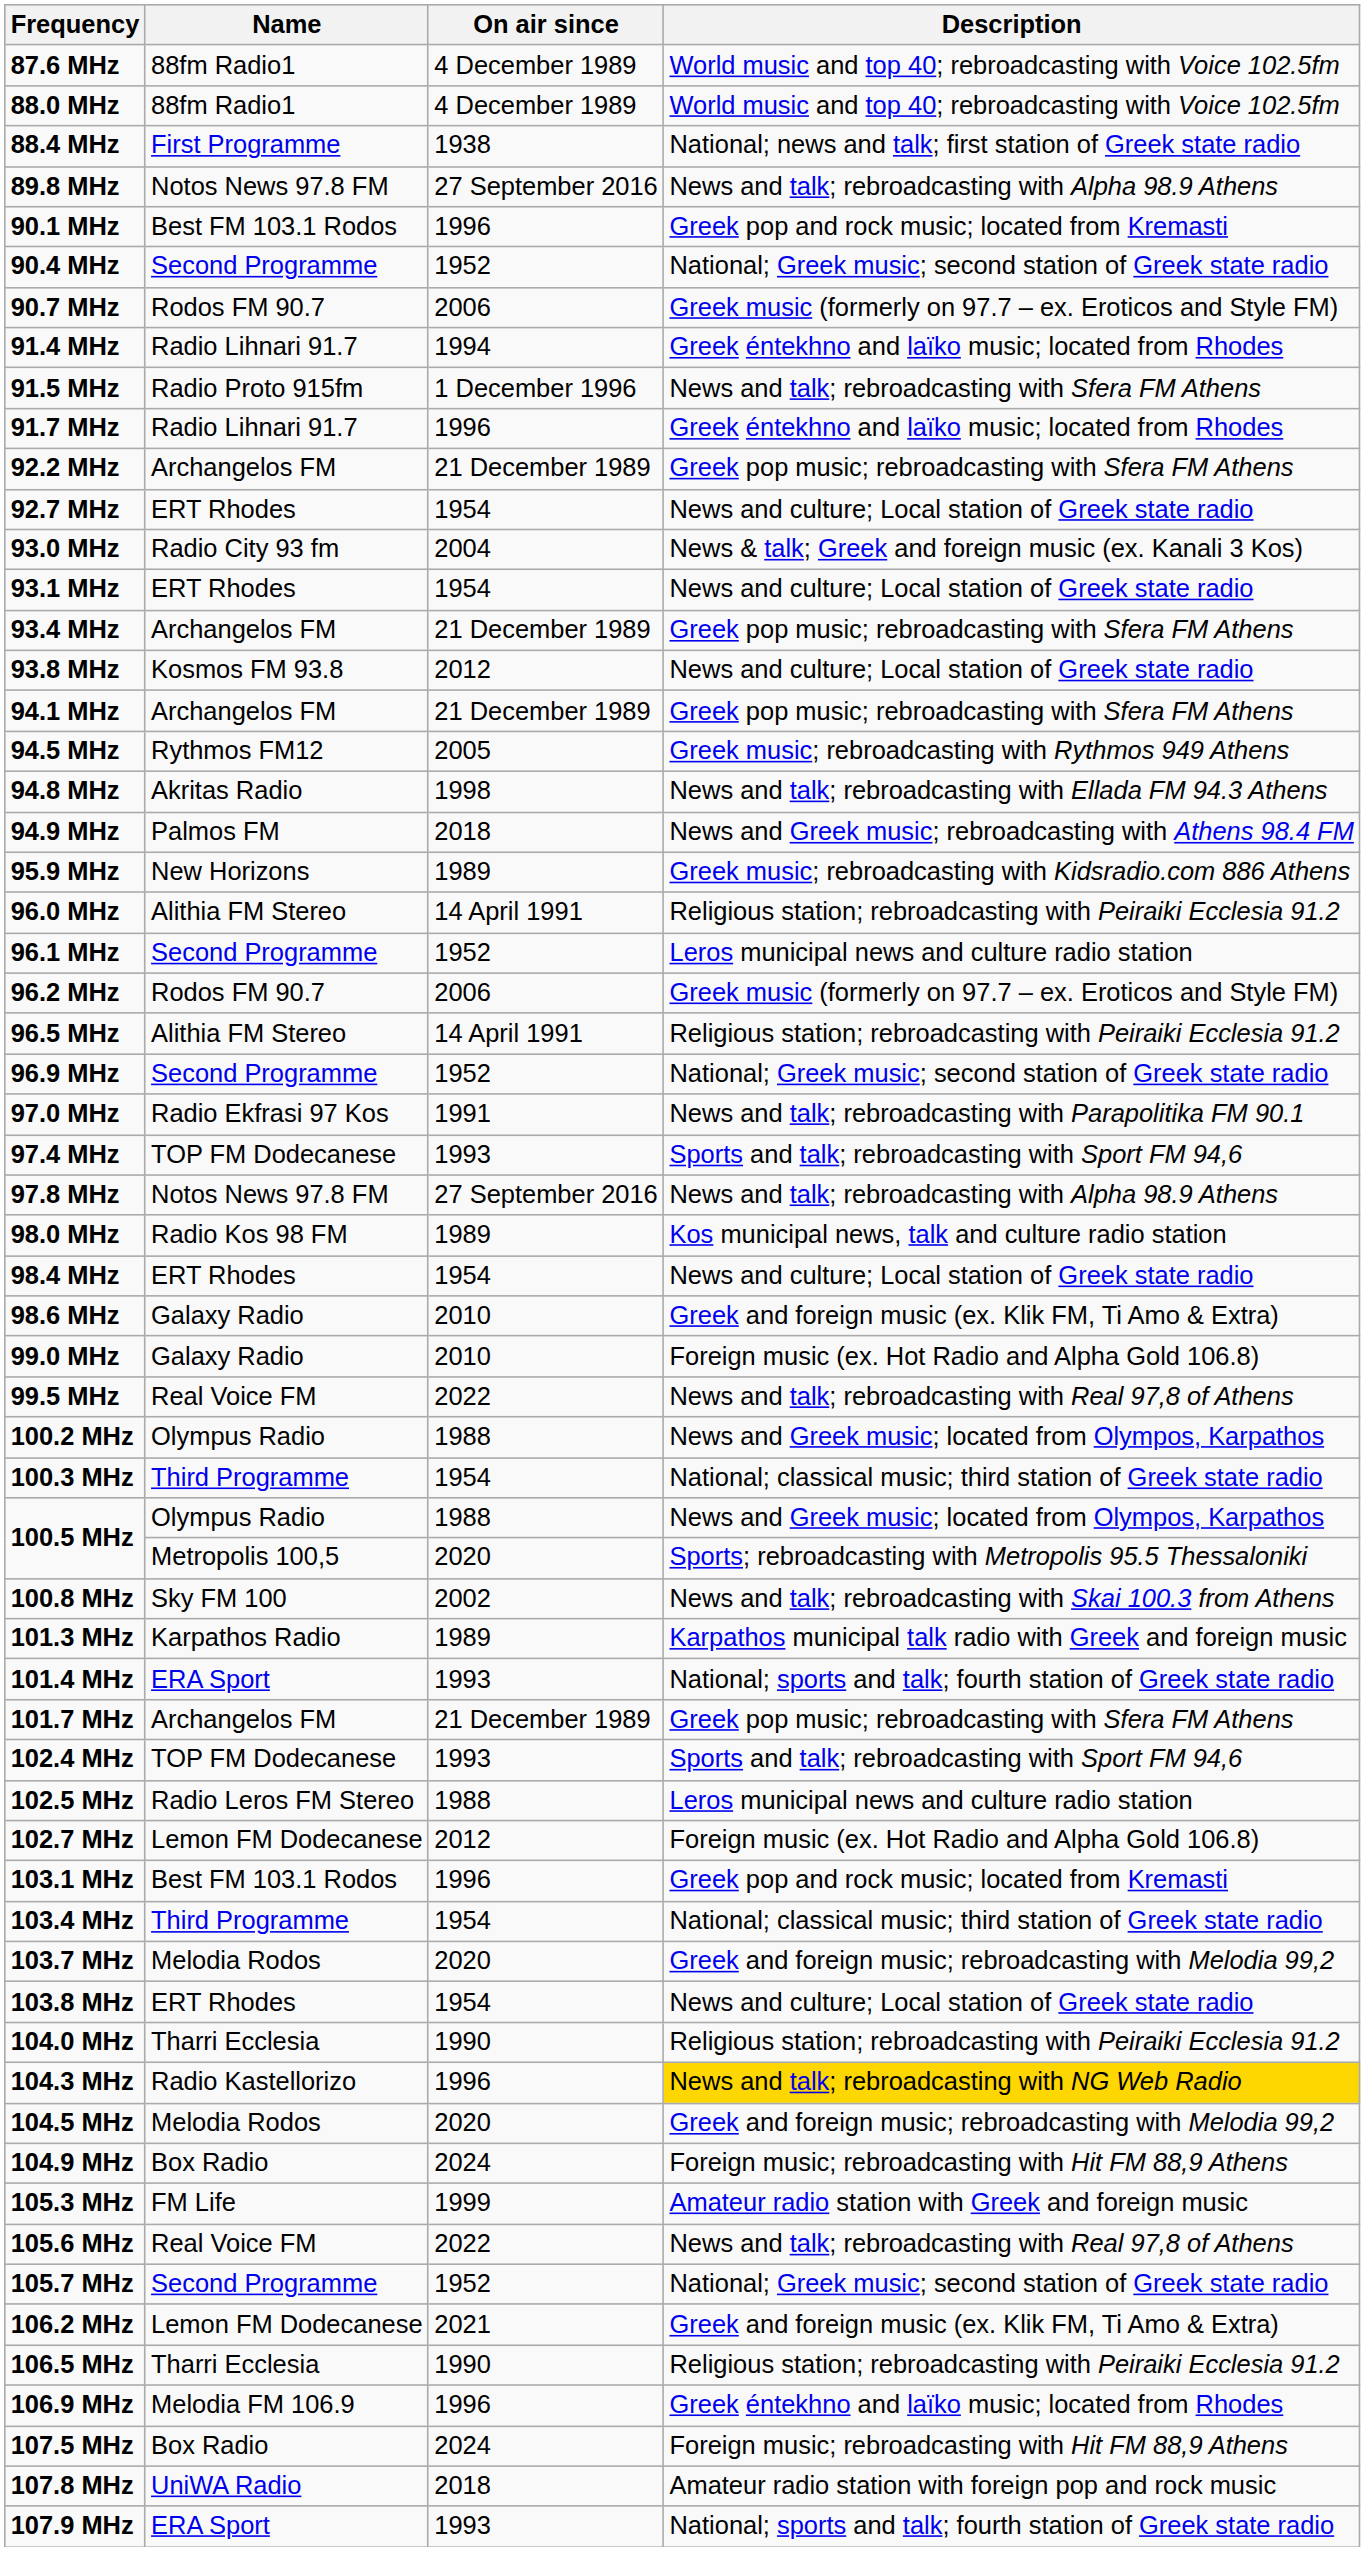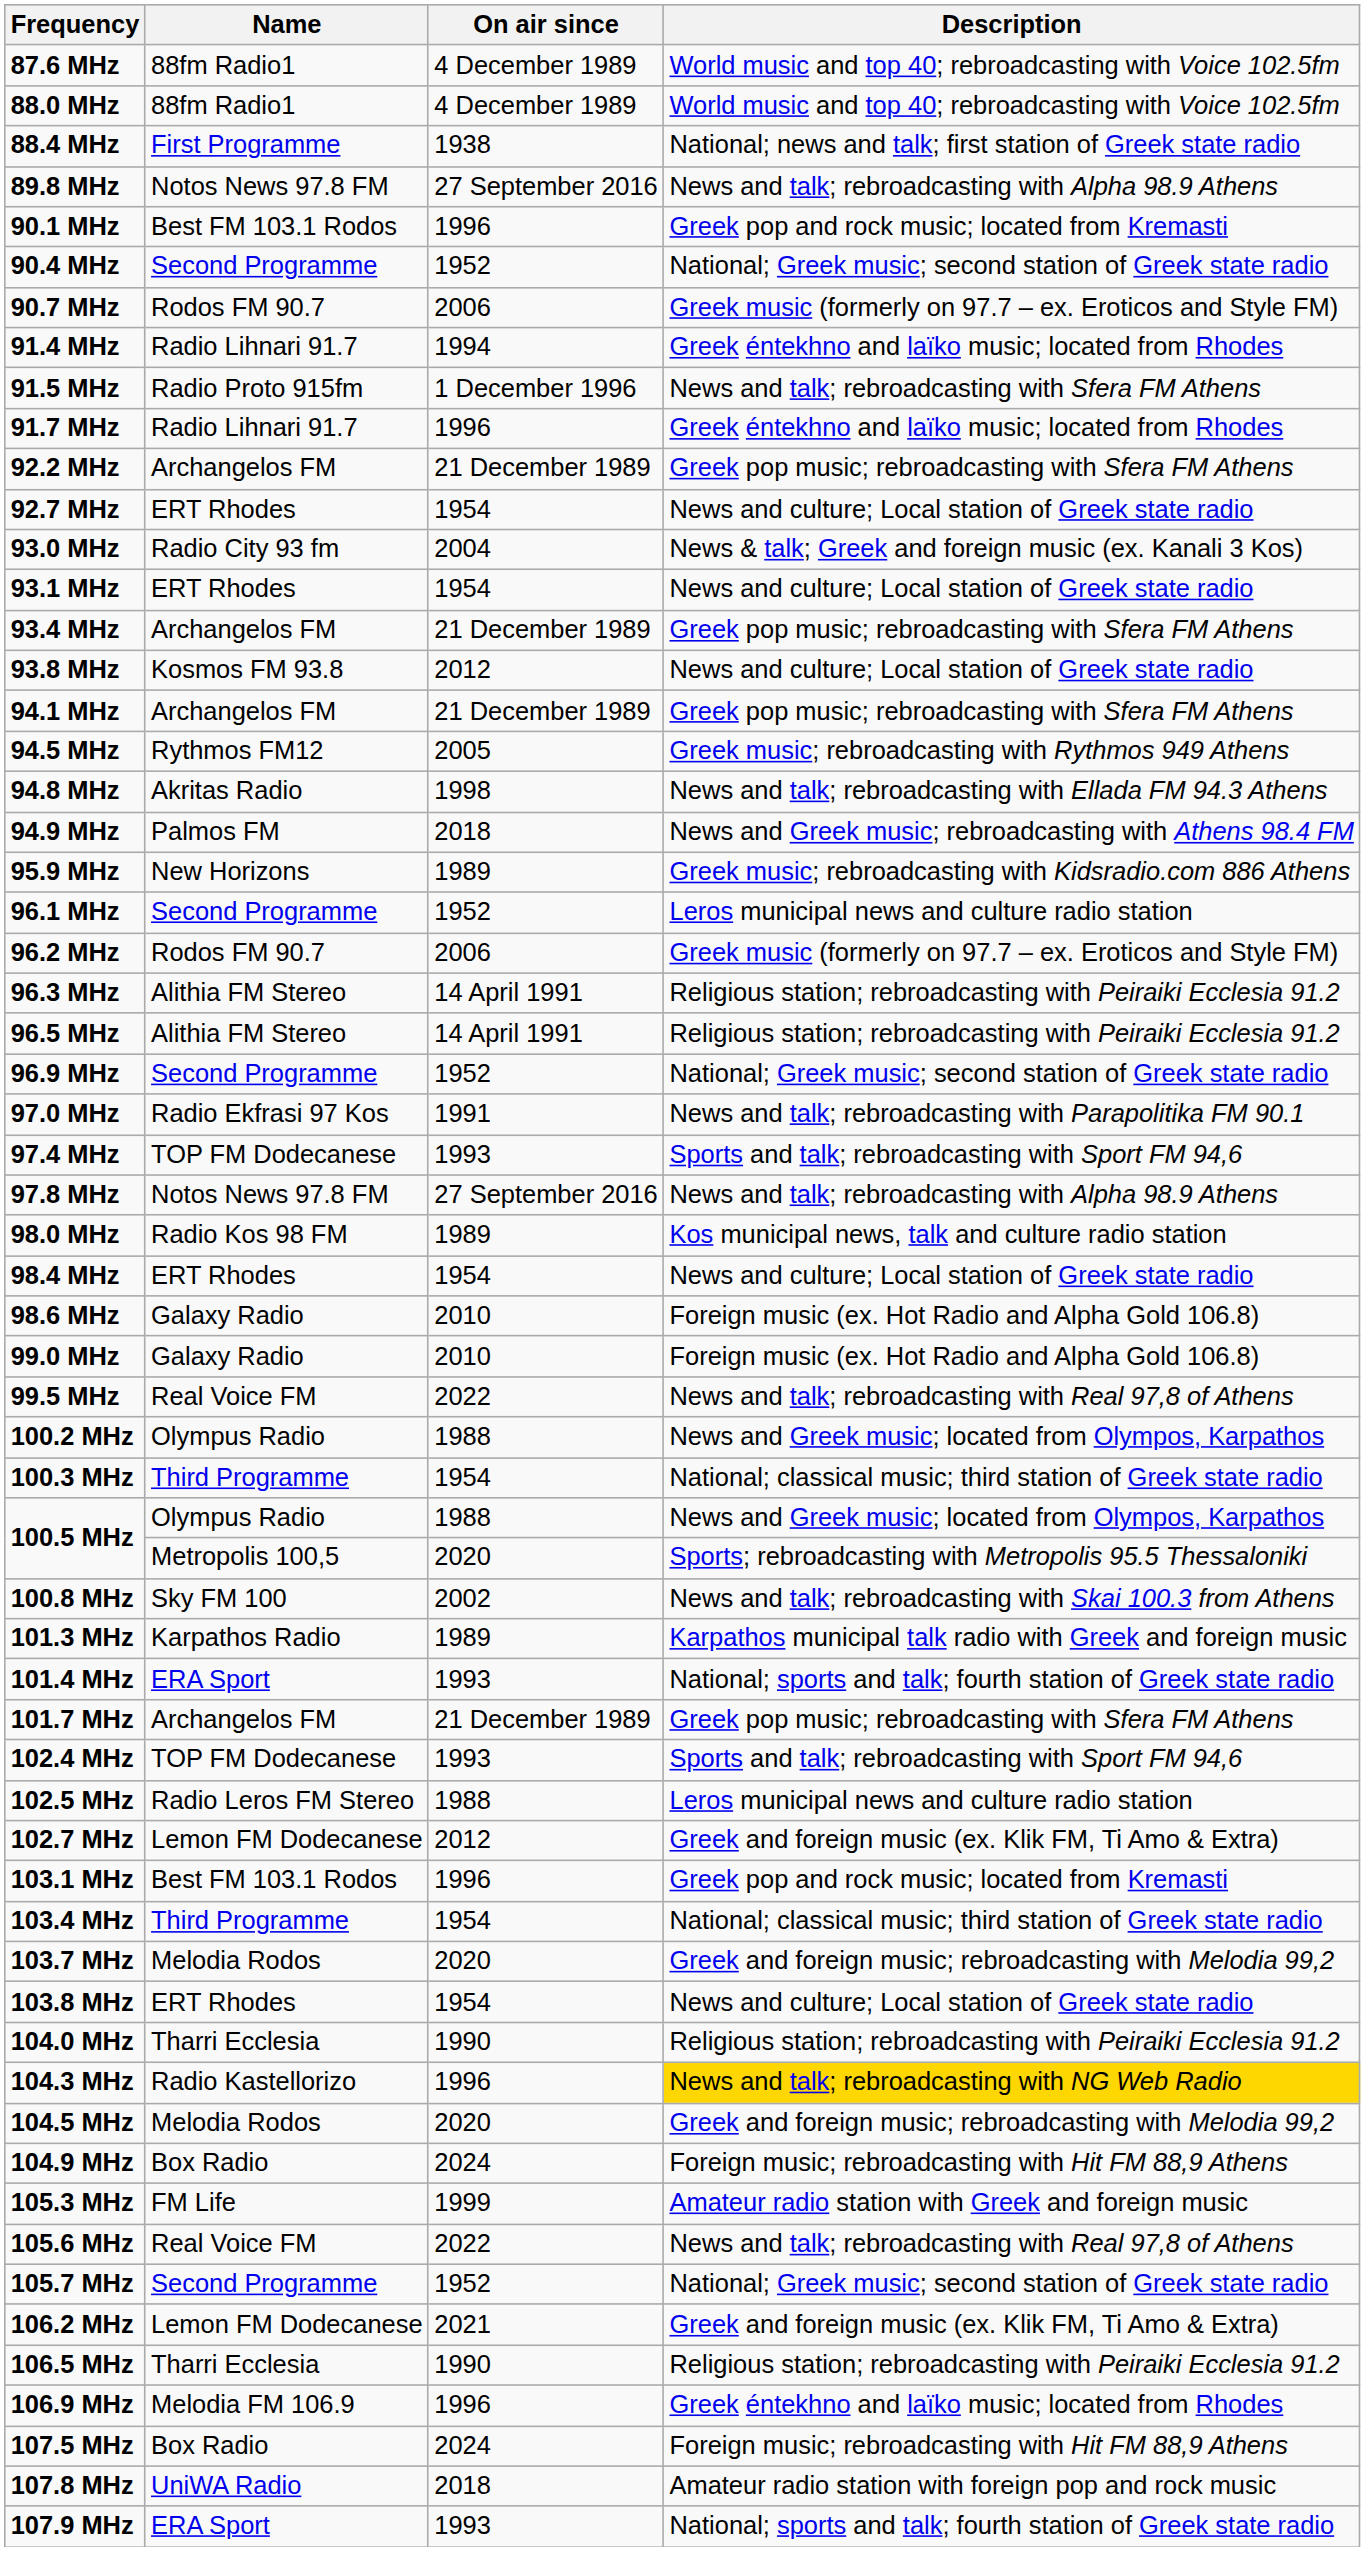- row: 96.0 MHz | Alithia FM Stereo | 14 April 1991 | Religious station; rebroadcasting with Peiraiki Ecclesia 91.2
+ row: 96.3 MHz | Alithia FM Stereo | 14 April 1991 | Religious station; rebroadcasting with Peiraiki Ecclesia 91.2
98.6 MHz | Description: Greek and foreign music (ex. Klik FM, Ti Amo & Extra) -> Foreign music (ex. Hot Radio and Alpha Gold 106.8)
102.7 MHz | Description: Foreign music (ex. Hot Radio and Alpha Gold 106.8) -> Greek and foreign music (ex. Klik FM, Ti Amo & Extra)
